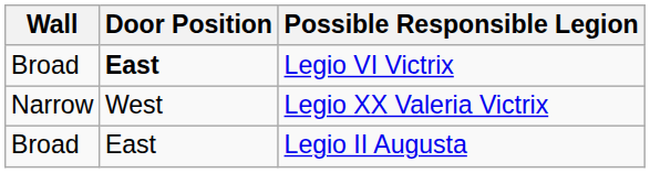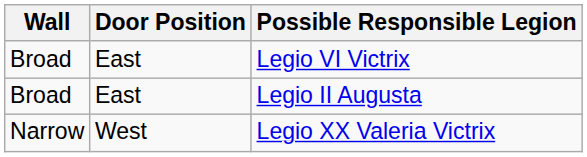Legio VI Victrix | Door Position: bold -> normal
rows swapped: Legio XX Valeria Victrix <-> Legio II Augusta
